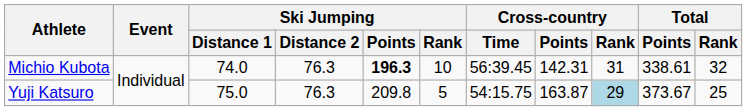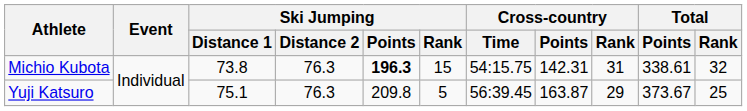Michio Kubota | Ski Jumping / Distance 1: 74.0 -> 73.8
Michio Kubota | Ski Jumping / Rank: 10 -> 15
Michio Kubota | Cross-country / Time: 56:39.45 -> 54:15.75
Yuji Katsuro | Ski Jumping / Distance 1: 75.0 -> 75.1
Yuji Katsuro | Cross-country / Time: 54:15.75 -> 56:39.45
Yuji Katsuro | Cross-country / Rank: lightblue background -> no background
